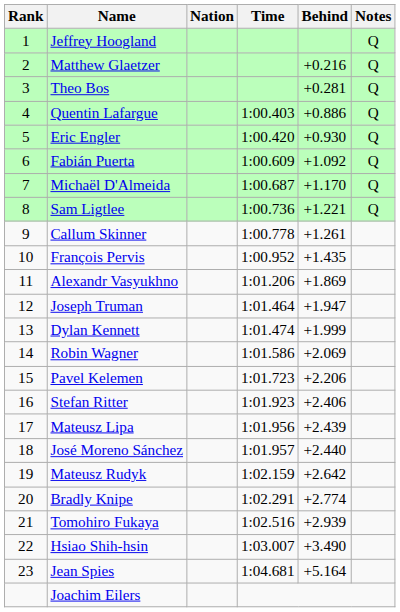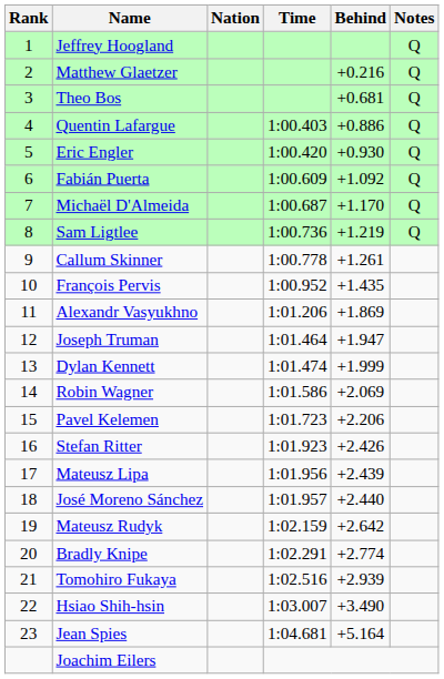Theo Bos | Behind: +0.281 -> +0.681
Sam Ligtlee | Behind: +1.221 -> +1.219
Stefan Ritter | Behind: +2.406 -> +2.426
